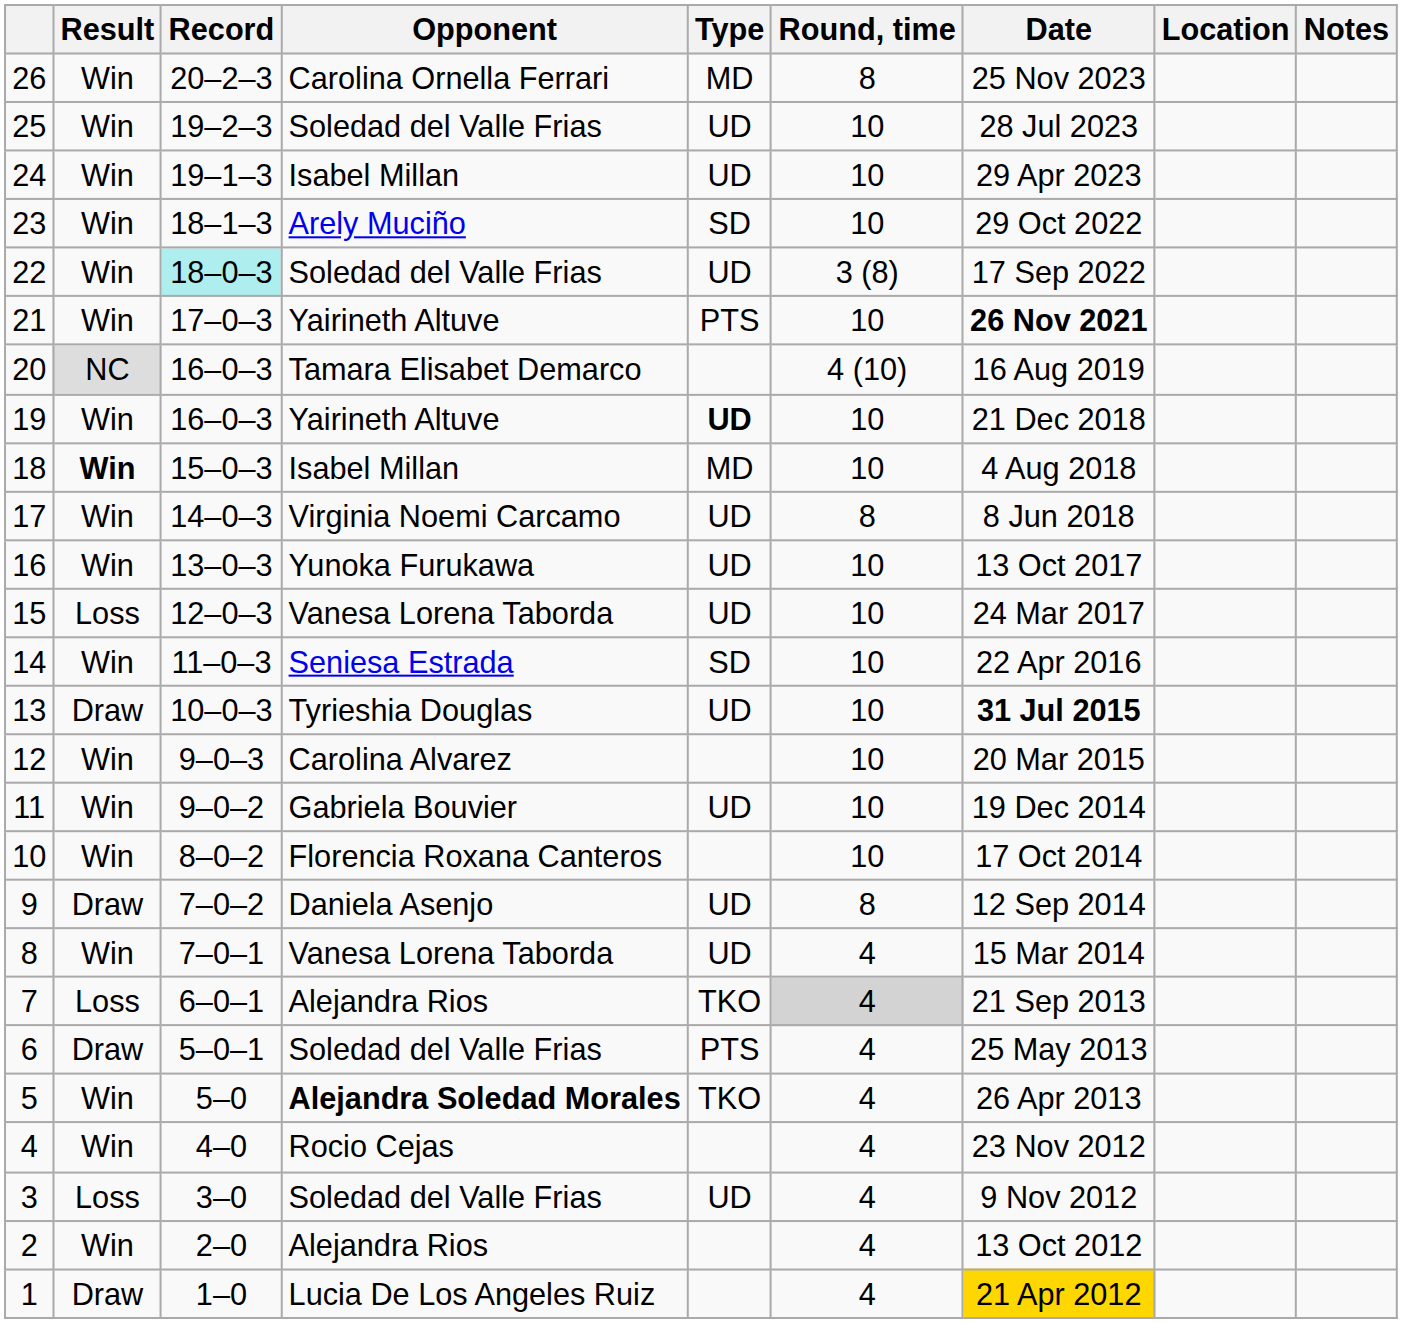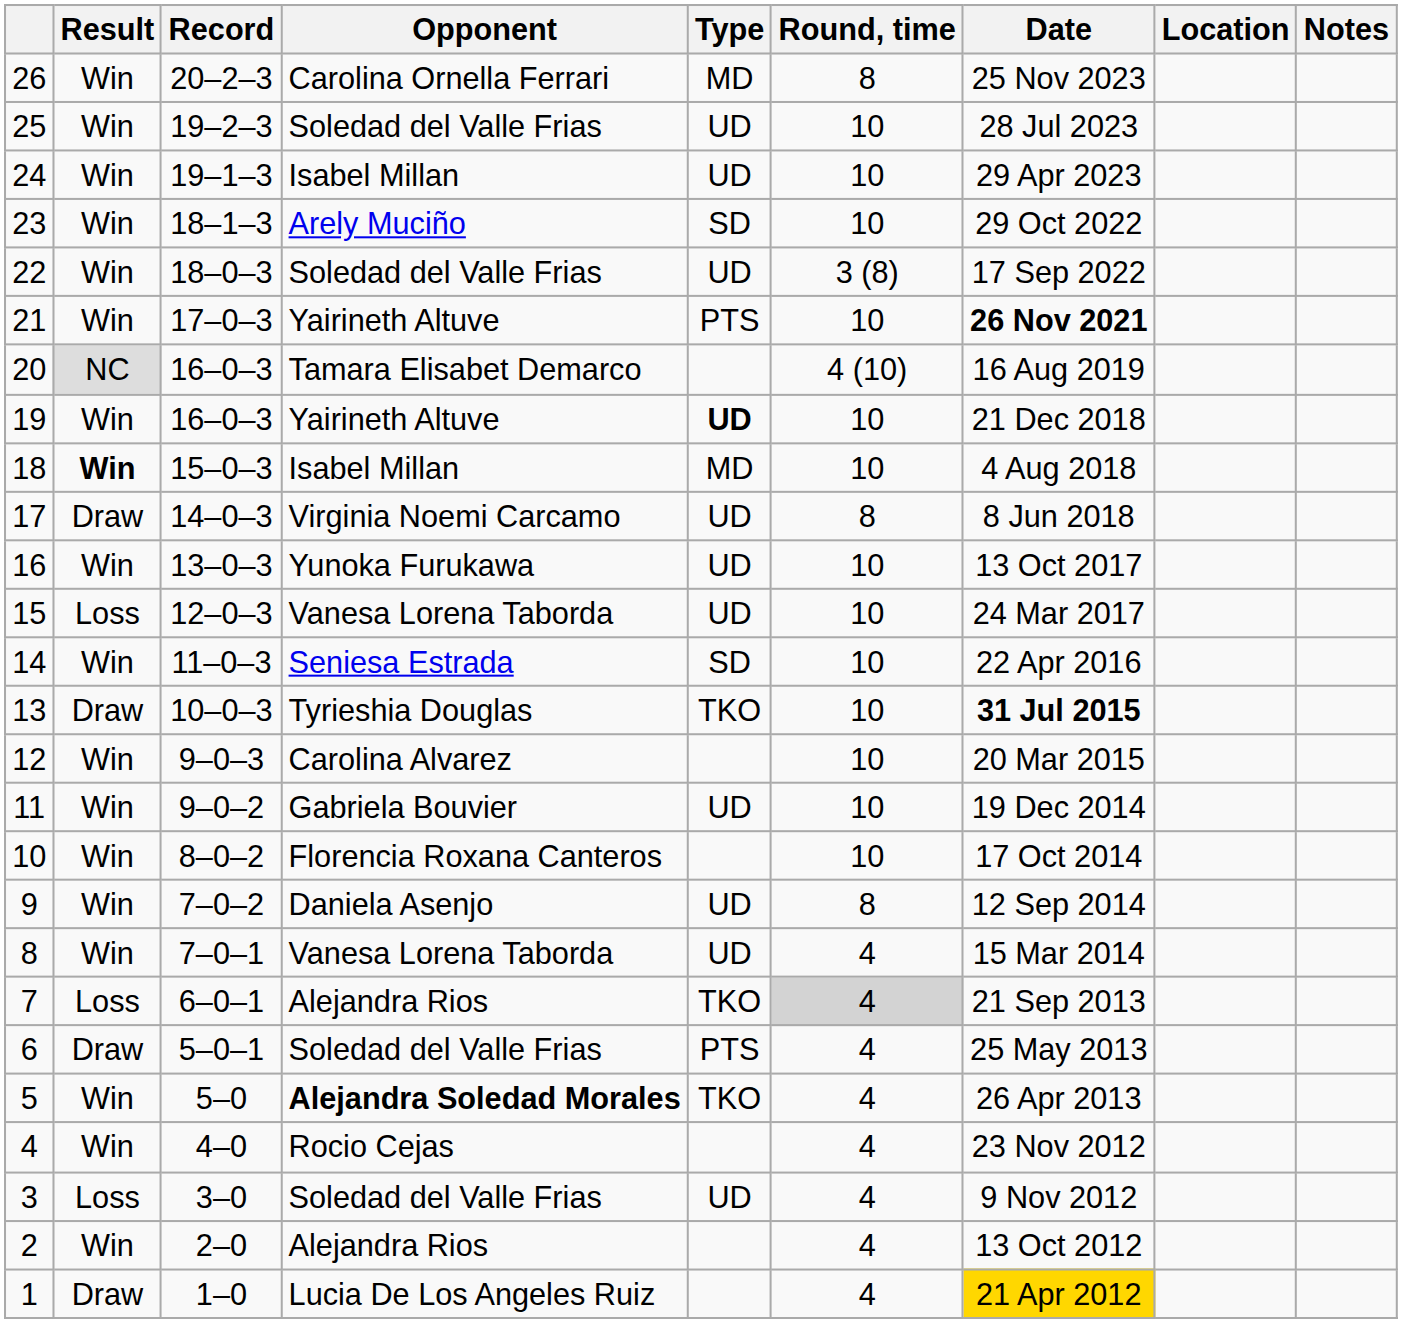22 | Record: paleturquoise background -> no background
17 | Result: Win -> Draw
13 | Type: UD -> TKO
9 | Result: Draw -> Win
